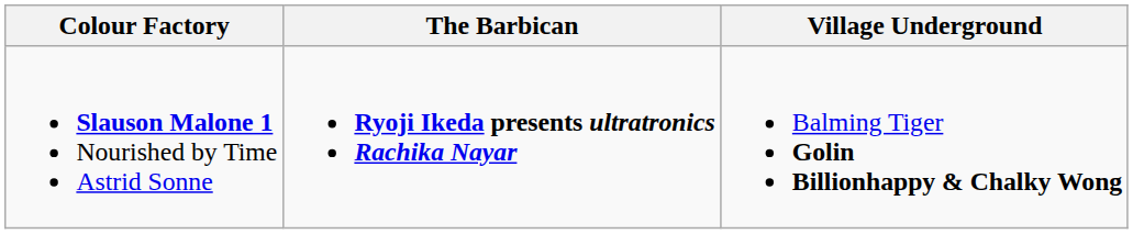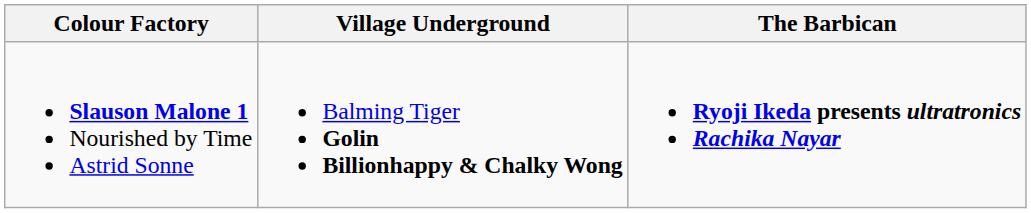columns swapped: The Barbican <-> Village Underground
